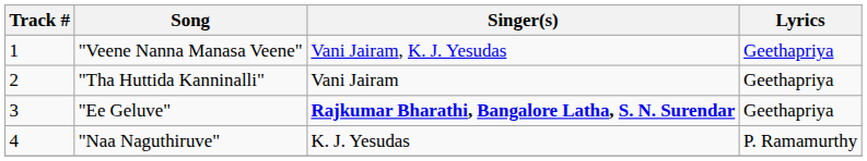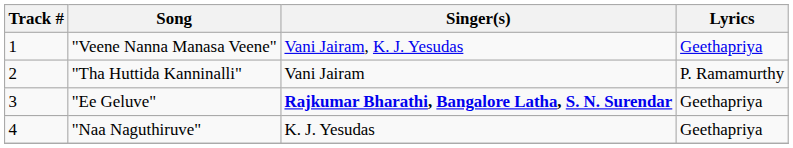"Tha Huttida Kanninalli" | Lyrics: Geethapriya -> P. Ramamurthy
"Naa Naguthiruve" | Lyrics: P. Ramamurthy -> Geethapriya
